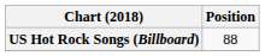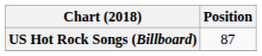US Hot Rock Songs (Billboard) | Position: 88 -> 87
